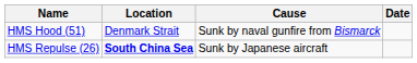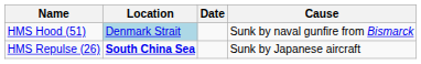columns swapped: Date <-> Cause
HMS Hood (51) | Location: no background -> lightblue background
